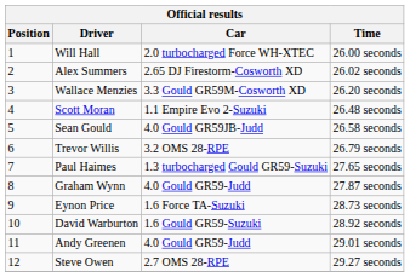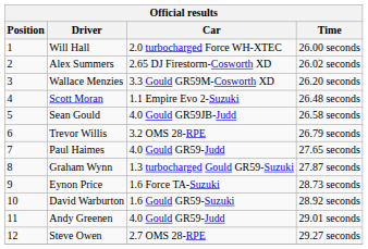Paul Haimes | Car: 1.3 turbocharged Gould GR59-Suzuki -> 4.0 Gould GR59-Judd
Graham Wynn | Car: 4.0 Gould GR59-Judd -> 1.3 turbocharged Gould GR59-Suzuki
